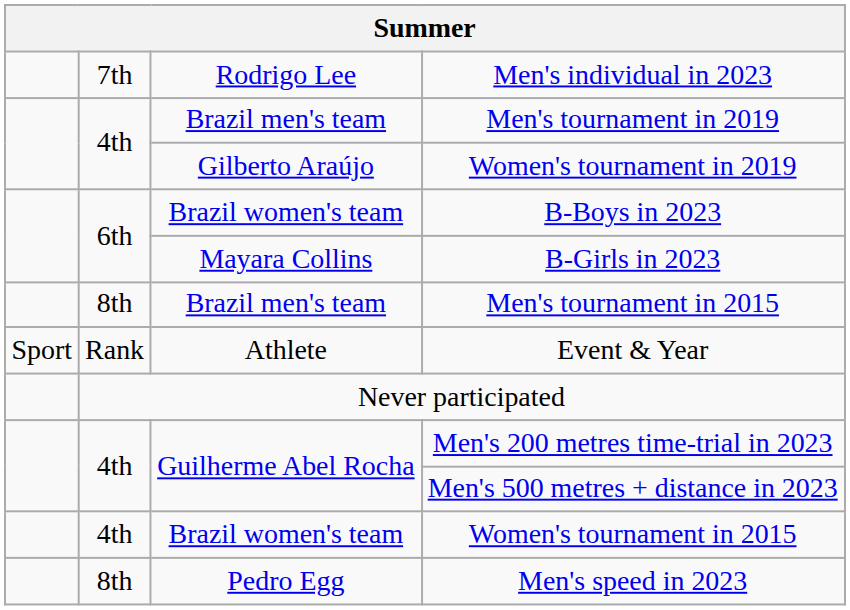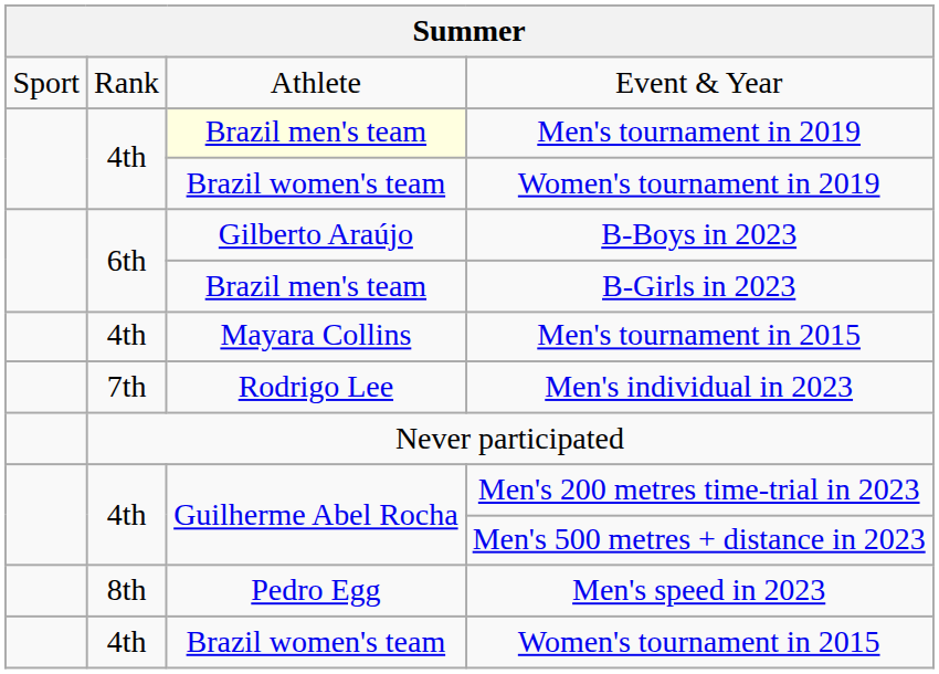rows swapped: Event & Year <-> Men's individual in 2023
Men's tournament in 2019 | column 3: no background -> lightyellow background
Women's tournament in 2019 | column 3: Gilberto Araújo -> Brazil women's team
B-Boys in 2023 | column 3: Brazil women's team -> Gilberto Araújo
B-Girls in 2023 | column 3: Mayara Collins -> Brazil men's team
Men's tournament in 2015 | column 2: 8th -> 4th
Men's tournament in 2015 | column 3: Brazil men's team -> Mayara Collins
rows swapped: Women's tournament in 2015 <-> Men's speed in 2023
